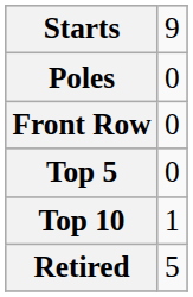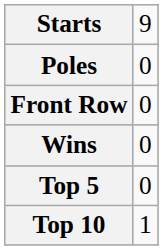+ row: Wins | 0
- row: Retired | 5
